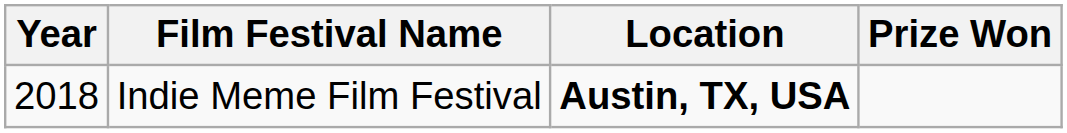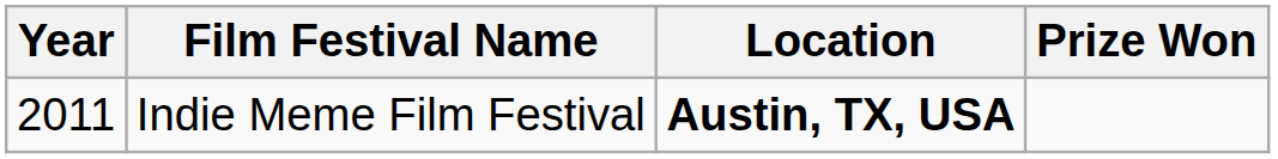Indie Meme Film Festival | Year: 2018 -> 2011
